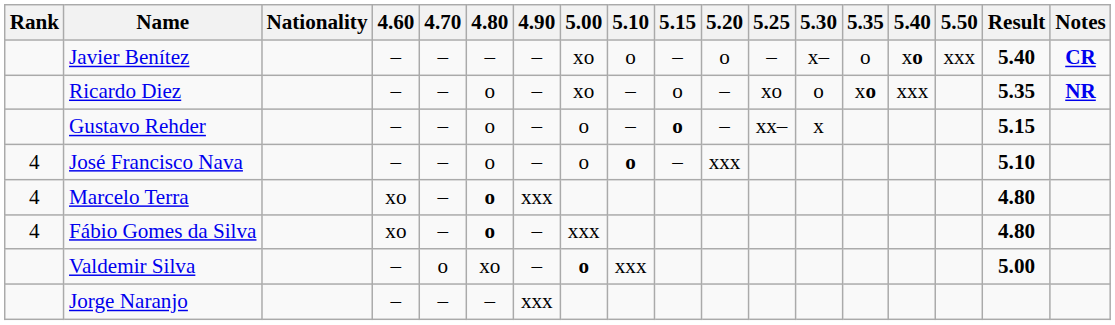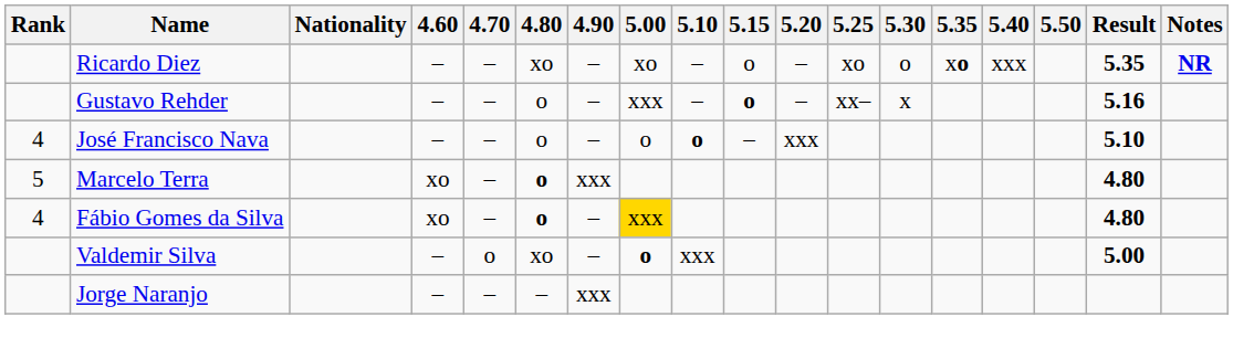- row: Javier Benítez | – | – | – | – | xo | o | – | o | – | x– | o | xo | xxx | 5.40 | CR
Ricardo Diez | 4.80: o -> xo
Gustavo Rehder | 5.00: o -> xxx
Gustavo Rehder | Result: 5.15 -> 5.16
Marcelo Terra | Rank: 4 -> 5
Fábio Gomes da Silva | 5.00: no background -> gold background
